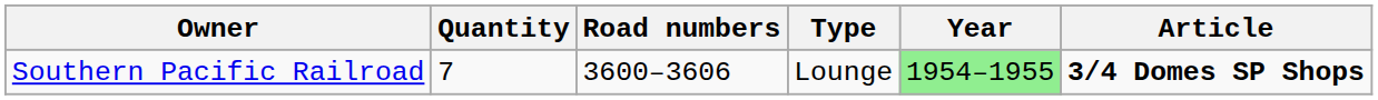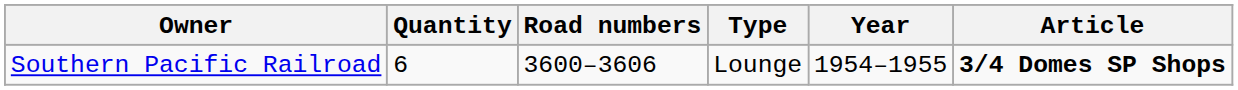Southern Pacific Railroad | Quantity: 7 -> 6
Southern Pacific Railroad | Year: lightgreen background -> no background
